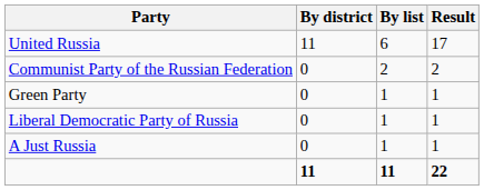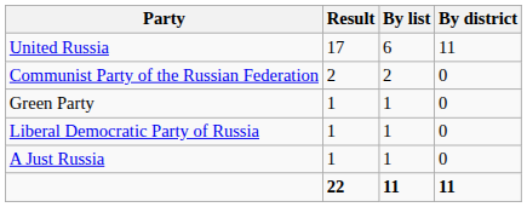columns swapped: By district <-> Result
